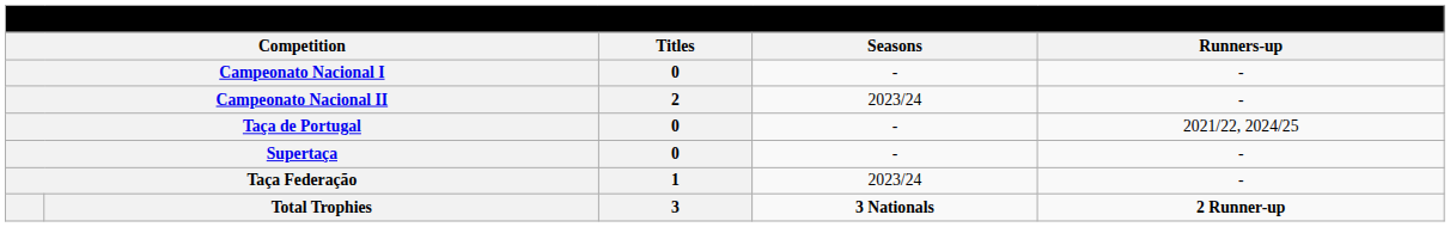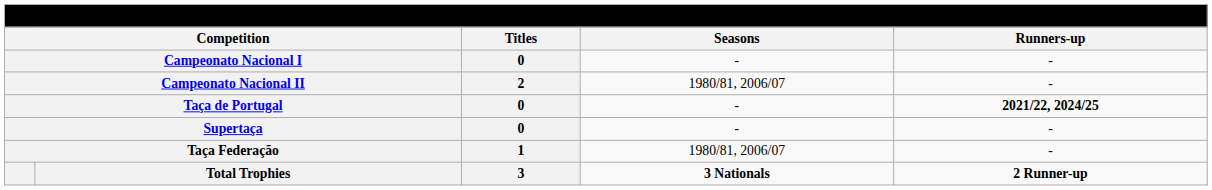Campeonato Nacional II | Seasons: 2023/24 -> 1980/81, 2006/07
Taça de Portugal | Runners-up: normal -> bold
Taça Federação | Seasons: 2023/24 -> 1980/81, 2006/07
